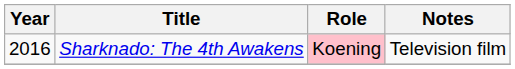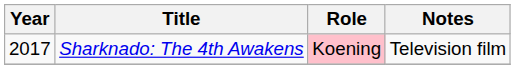Sharknado: The 4th Awakens | Year: 2016 -> 2017
